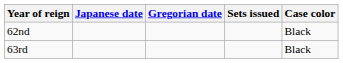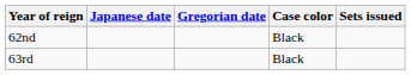columns swapped: Sets issued <-> Case color
